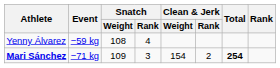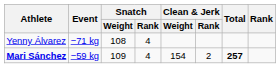Yenny Álvarez | Event: −59 kg -> −71 kg
Mari Sánchez | Event: −71 kg -> −59 kg
Mari Sánchez | Snatch / Rank: 3 -> 4
Mari Sánchez | Total: 254 -> 257
